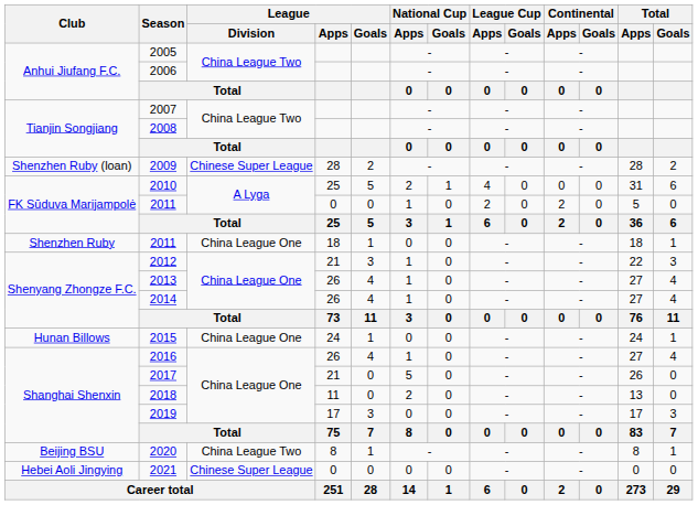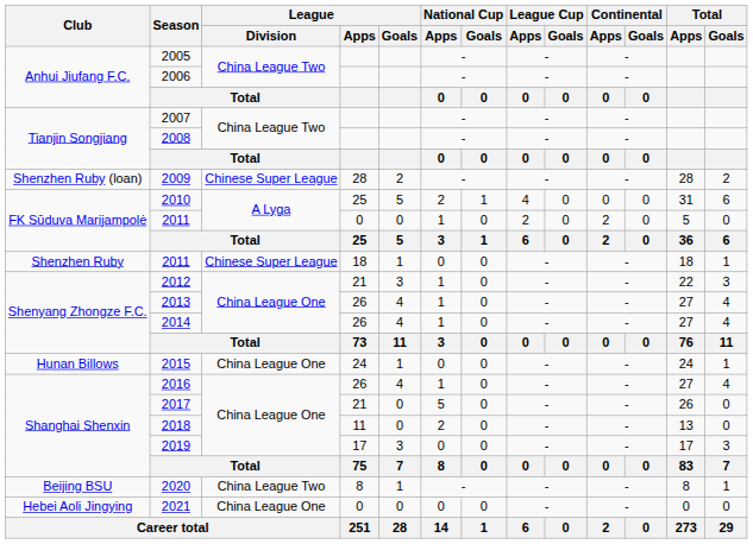2011 / 18 | League / Division: China League One -> Chinese Super League
2021 | League / Division: Chinese Super League -> China League One
